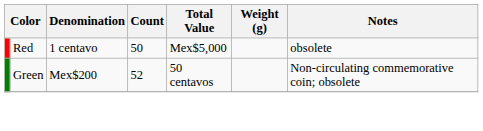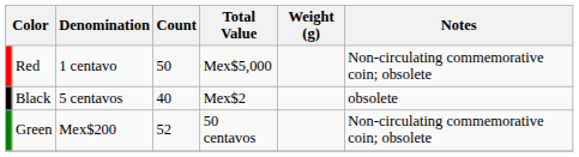Red | Notes: obsolete -> Non-circulating commemorative coin; obsolete
+ row: Black | 5 centavos | 40 | Mex$2 | obsolete
